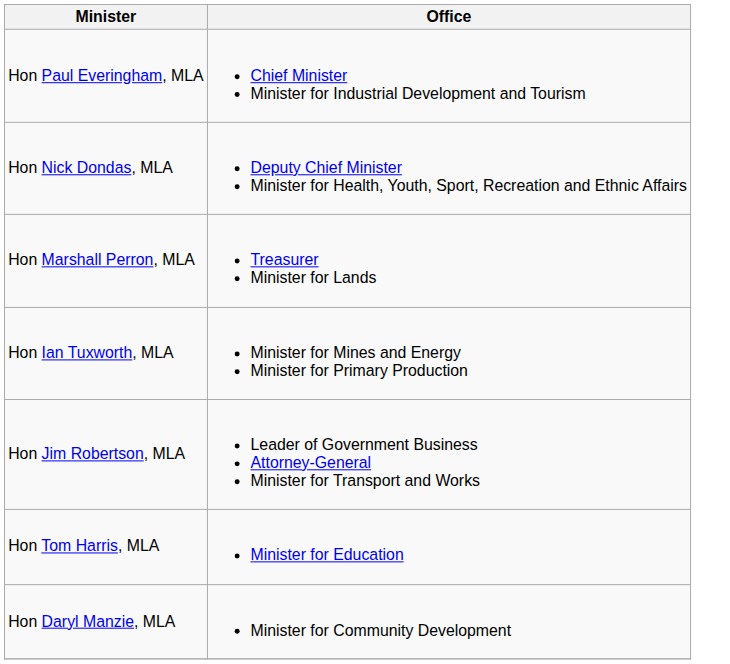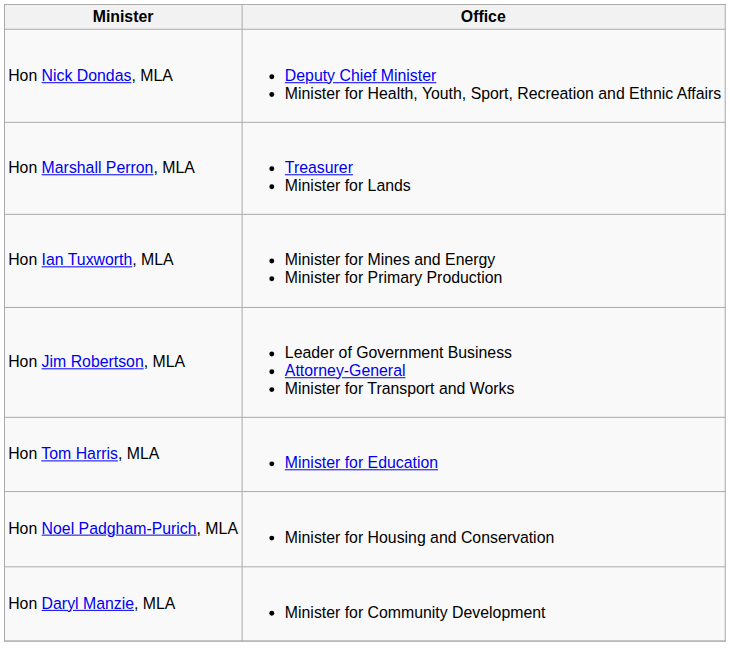- row: Hon Paul Everingham, MLA | Chief Minister Minister for Industrial Development and Tourism
+ row: Hon Noel Padgham-Purich, MLA | Minister for Housing and Conservation
